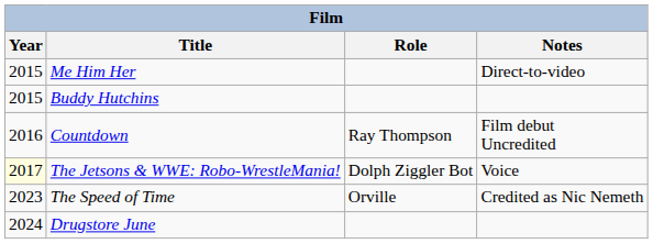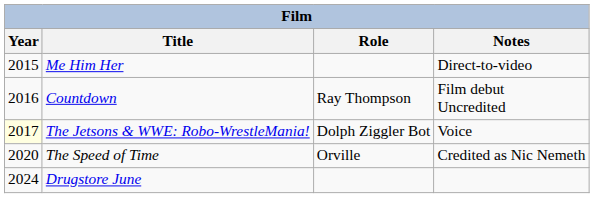- row: 2015 | Buddy Hutchins
The Speed of Time | Year: 2023 -> 2020
